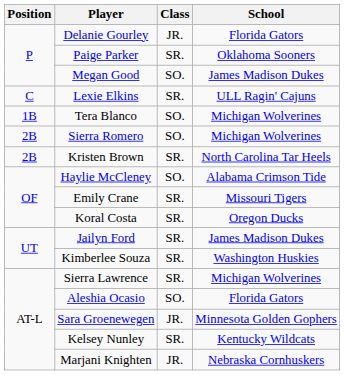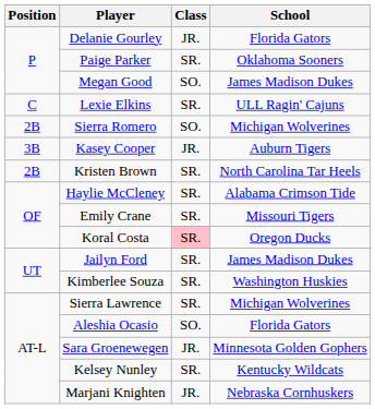- row: 1B | Tera Blanco | SO. | Michigan Wolverines
+ row: 3B | Kasey Cooper | JR. | Auburn Tigers
Haylie McCleney | Class: SO. -> SR.
Koral Costa | Class: no background -> pink background
